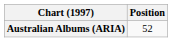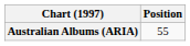Australian Albums (ARIA) | Position: 52 -> 55
